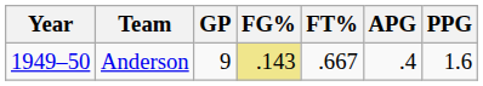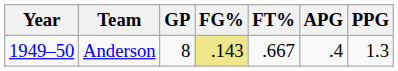Anderson | GP: 9 -> 8
Anderson | PPG: 1.6 -> 1.3
